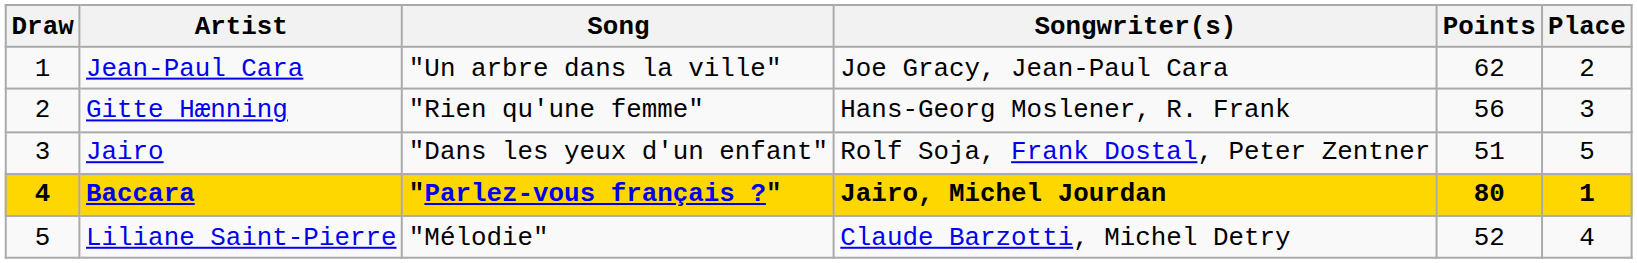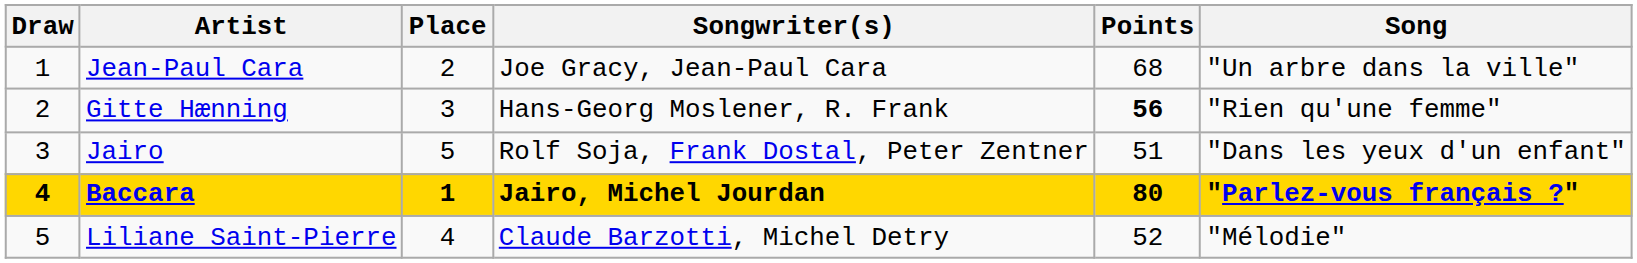columns swapped: Song <-> Place
Jean-Paul Cara | Points: 62 -> 68
Gitte Hænning | Points: normal -> bold
